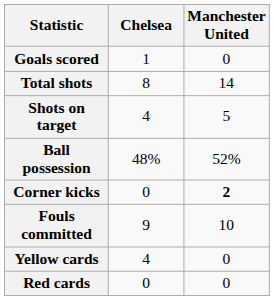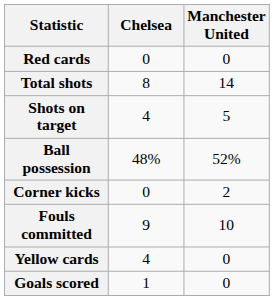rows swapped: Goals scored <-> Red cards
Corner kicks | Manchester United: bold -> normal
